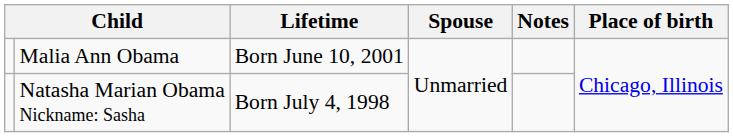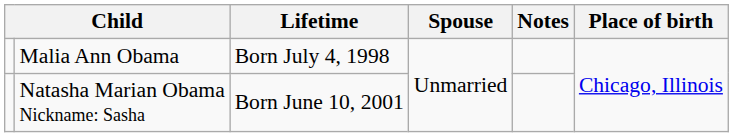Malia Ann Obama | Lifetime: Born June 10, 2001 -> Born July 4, 1998
Natasha Marian Obama Nickname: Sasha | Lifetime: Born July 4, 1998 -> Born June 10, 2001
